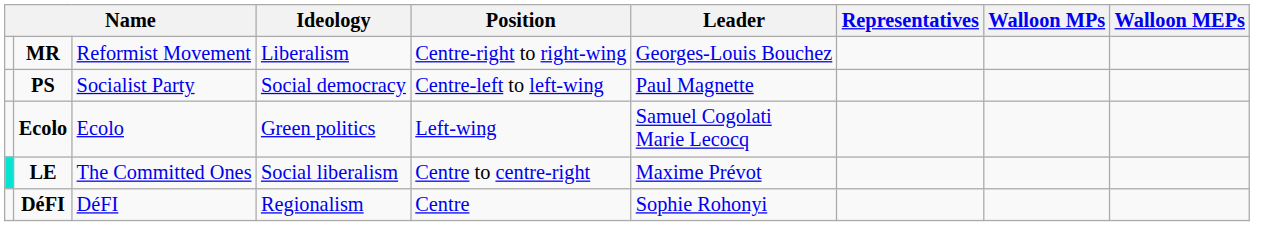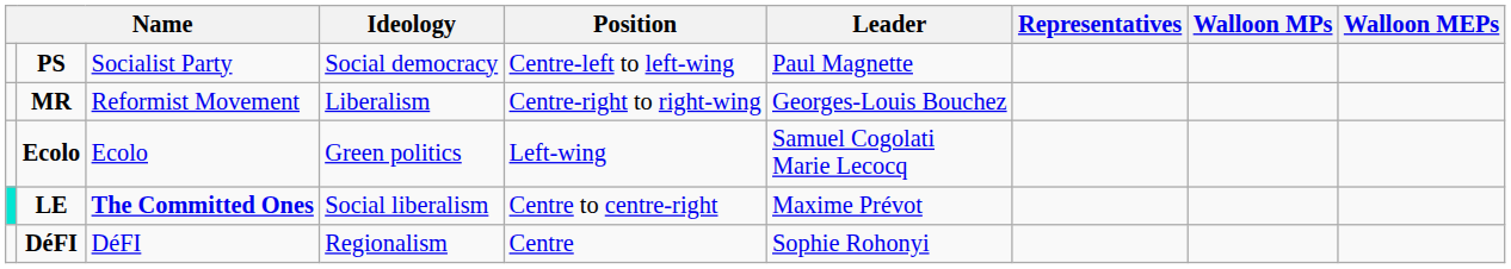rows swapped: PS <-> MR
LE | column 3: normal -> bold
